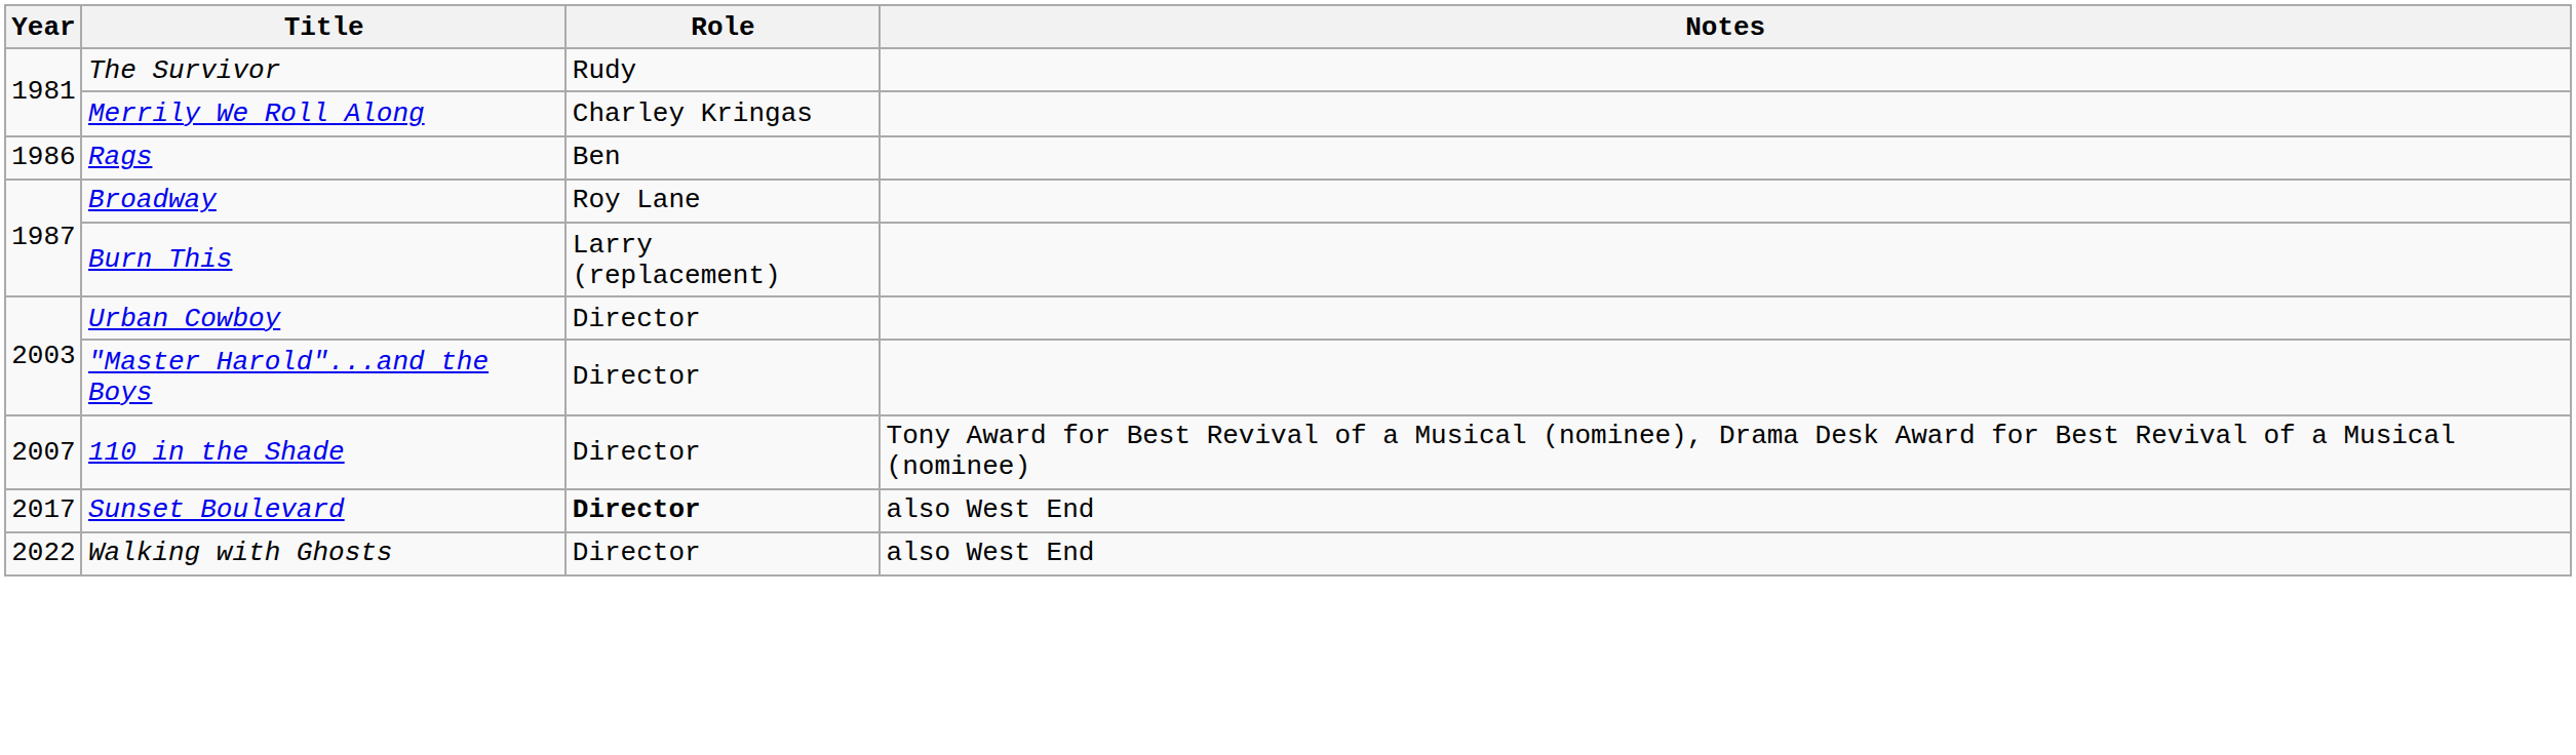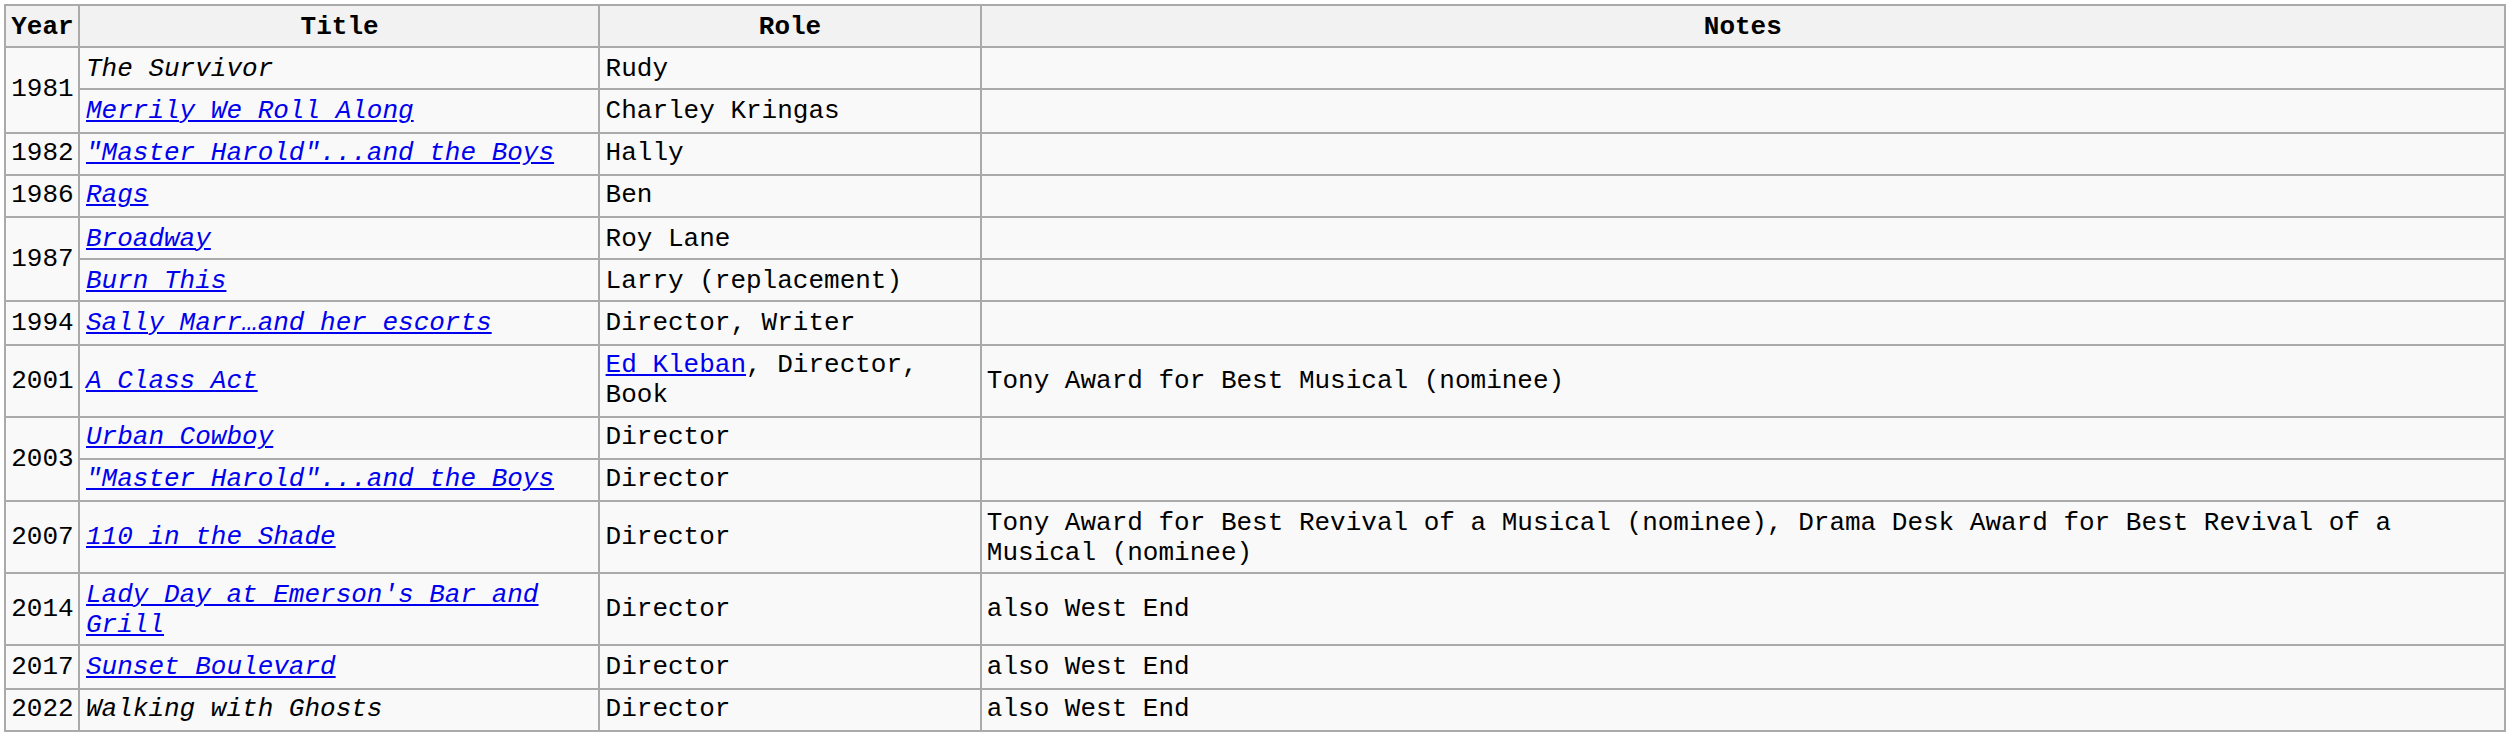+ row: 1982 | "Master Harold"...and the Boys | Hally
+ row: 1994 | Sally Marr…and her escorts | Director, Writer
+ row: 2001 | A Class Act | Ed Kleban, Director, Book | Tony Award for Best Musical (nominee)
+ row: 2014 | Lady Day at Emerson's Bar and Grill | Director | also West End
Sunset Boulevard | Role: bold -> normal
